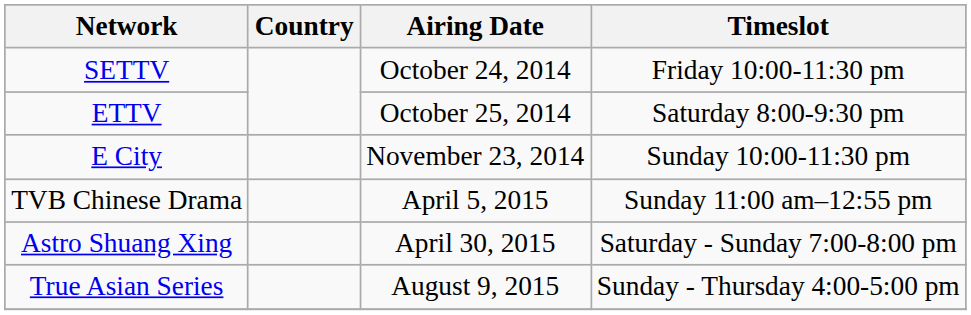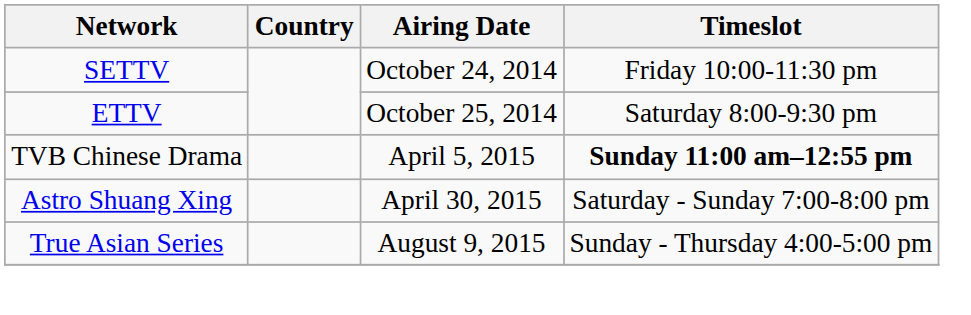- row: E City | November 23, 2014 | Sunday 10:00-11:30 pm
TVB Chinese Drama | Timeslot: normal -> bold
